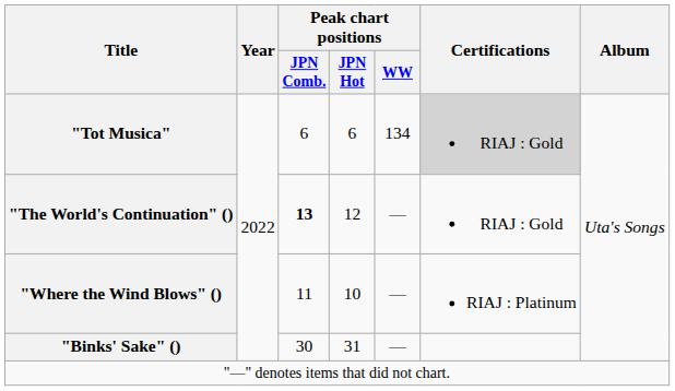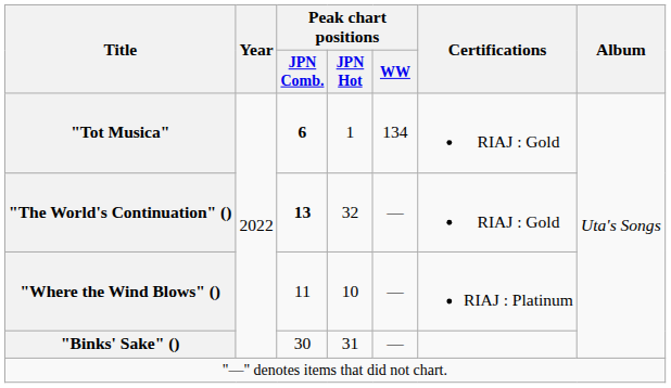"Tot Musica" | Peak chart positions / JPN Comb.: normal -> bold
"Tot Musica" | Peak chart positions / JPN Hot: 6 -> 1
"Tot Musica" | Certifications: lightgrey background -> no background
"The World's Continuation" () | Peak chart positions / JPN Hot: 12 -> 32
